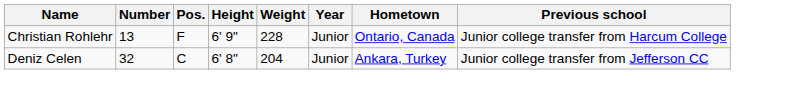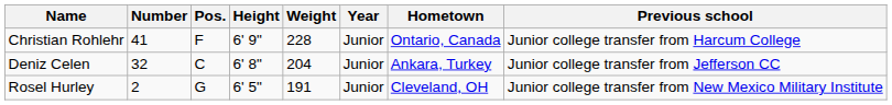Christian Rohlehr | Number: 13 -> 41
+ row: Rosel Hurley | 2 | G | 6' 5" | 191 | Junior | Cleveland, OH | Junior college transfer from New Mexico Military Institute
